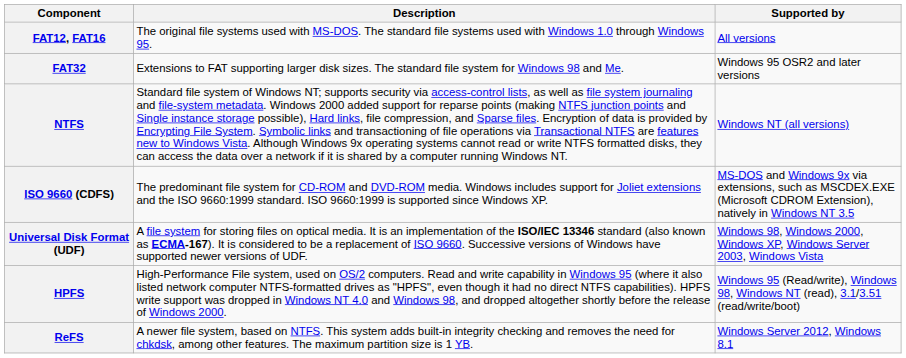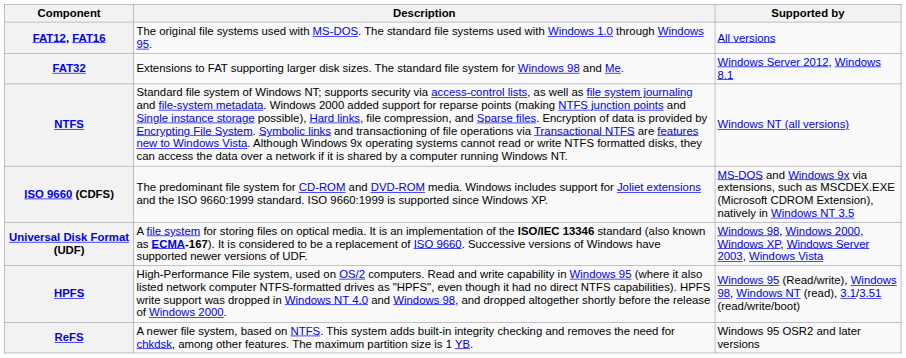FAT32 | Supported by: Windows 95 OSR2 and later versions -> Windows Server 2012, Windows 8.1
ReFS | Supported by: Windows Server 2012, Windows 8.1 -> Windows 95 OSR2 and later versions
